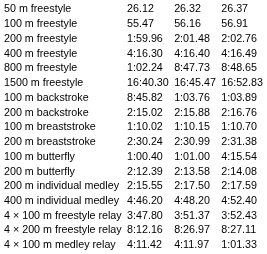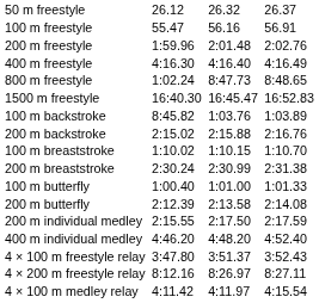100 m butterfly | column 7: 4:15.54 -> 1:01.33
4 × 100 m medley relay | column 7: 1:01.33 -> 4:15.54
